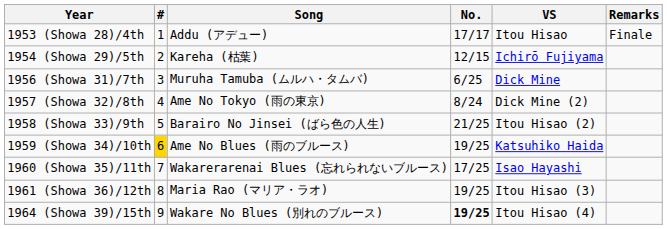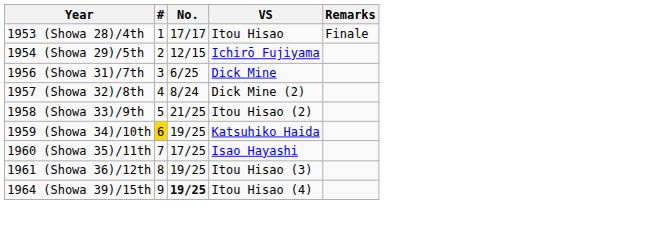- column: Song | Addu (アデュー) | Kareha (枯葉) | Muruha Tamuba (ムルハ・タムバ) | Ame No Tokyo (雨の東京) | Barairo No Jinsei (ばら色の人生) | Ame No Blues (雨のブルース) | Wakarerarenai Blues (忘れられないブルース) | Maria Rao (マリア・ラオ) | Wakare No Blues (別れのブルース)
